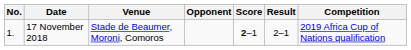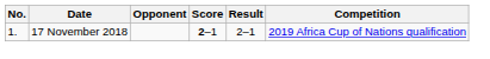- column: Venue | Stade de Beaumer, Moroni, Comoros
